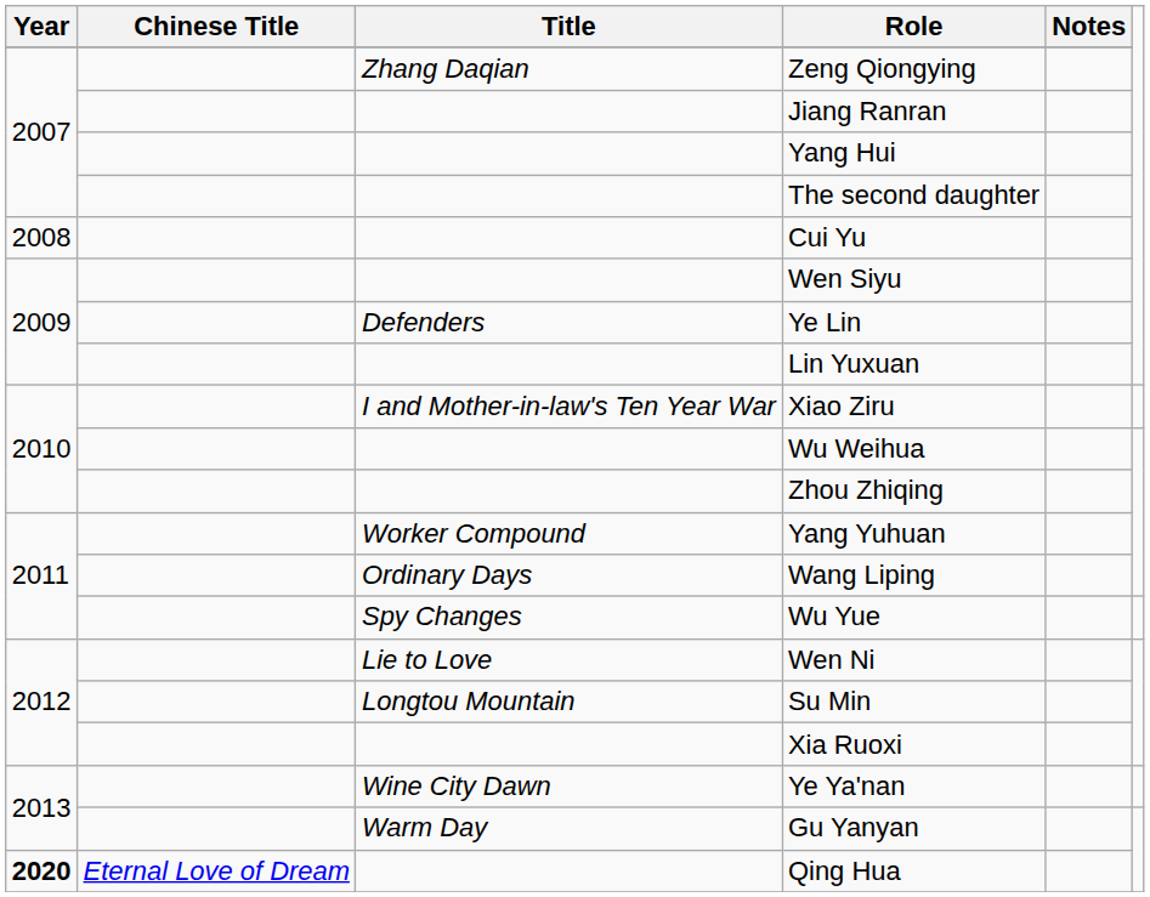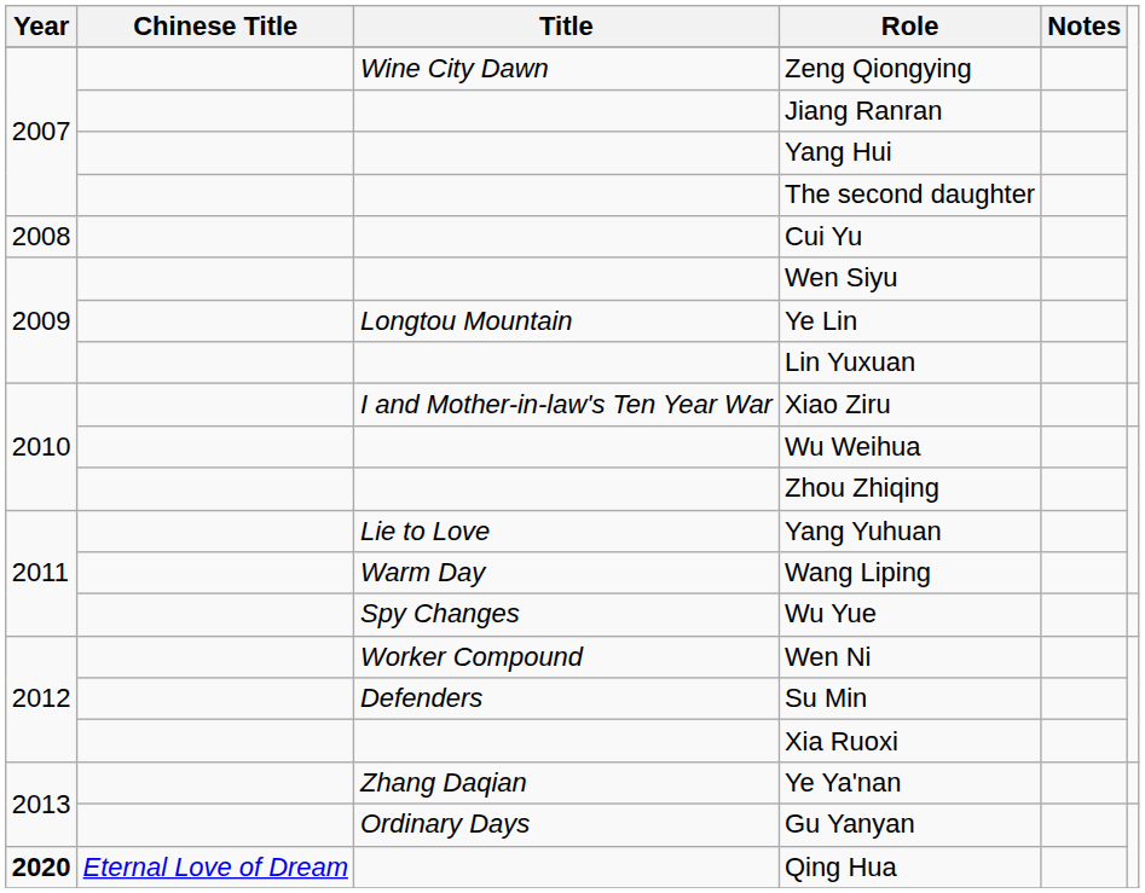Zeng Qiongying | Title: Zhang Daqian -> Wine City Dawn
Ye Lin | Title: Defenders -> Longtou Mountain
Yang Yuhuan | Title: Worker Compound -> Lie to Love
Wang Liping | Title: Ordinary Days -> Warm Day
Wen Ni | Title: Lie to Love -> Worker Compound
Su Min | Title: Longtou Mountain -> Defenders
Ye Ya'nan | Title: Wine City Dawn -> Zhang Daqian
Gu Yanyan | Title: Warm Day -> Ordinary Days
